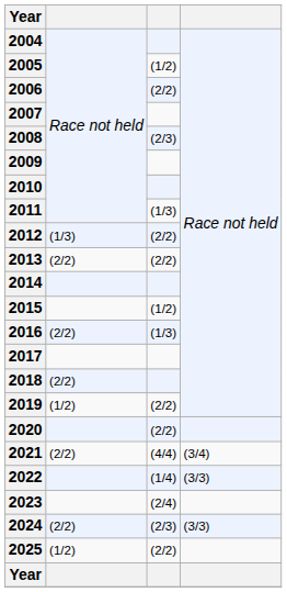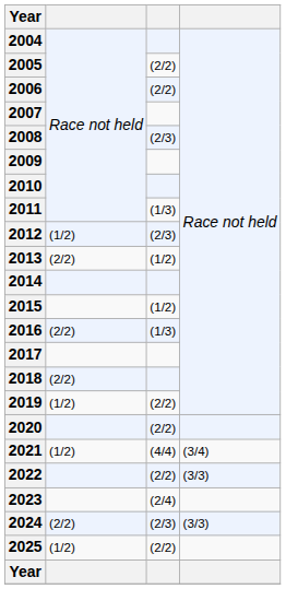2005 | column 3: (1/2) -> (2/2)
2012 | column 2: (1/3) -> (1/2)
2012 | column 3: (2/2) -> (2/3)
2013 | column 3: (2/2) -> (1/2)
2021 | column 2: (2/2) -> (1/2)
2022 | column 3: (1/4) -> (2/2)
